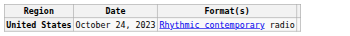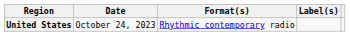+ column: Label(s)
